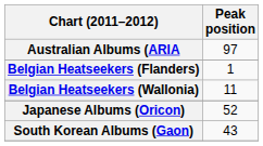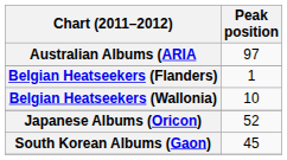Belgian Heatseekers (Wallonia) | Peak position: 11 -> 10
South Korean Albums (Gaon) | Peak position: 43 -> 45
